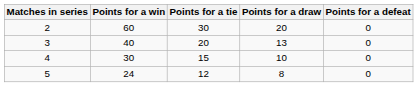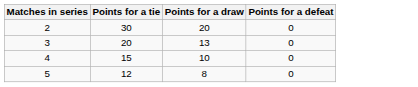- column: Points for a win | 60 | 40 | 30 | 24
